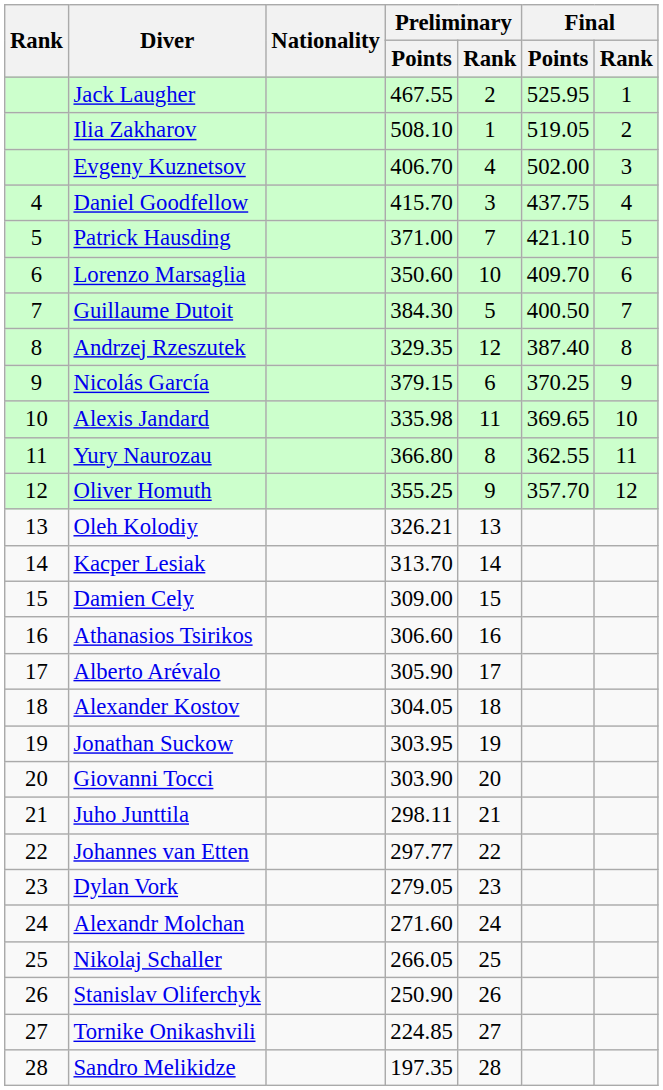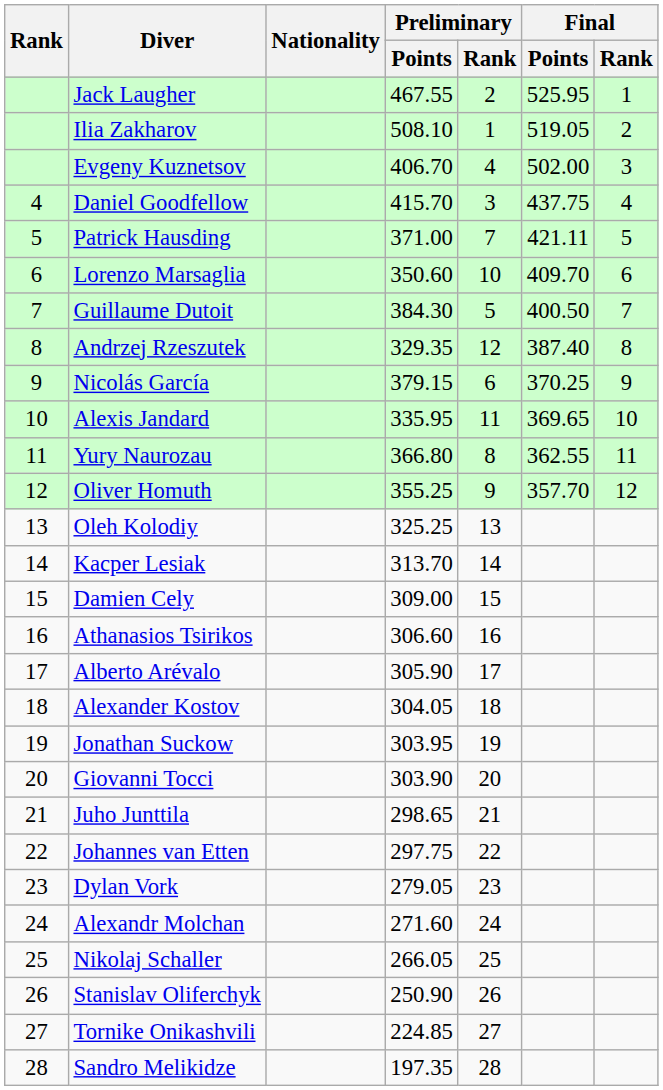Patrick Hausding | Final / Points: 421.10 -> 421.11
Alexis Jandard | Preliminary / Points: 335.98 -> 335.95
Oleh Kolodiy | Preliminary / Points: 326.21 -> 325.25
Juho Junttila | Preliminary / Points: 298.11 -> 298.65
Johannes van Etten | Preliminary / Points: 297.77 -> 297.75
